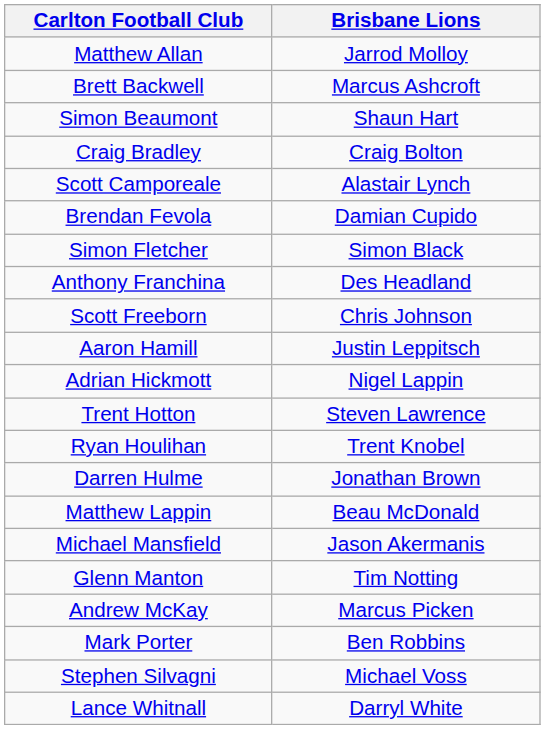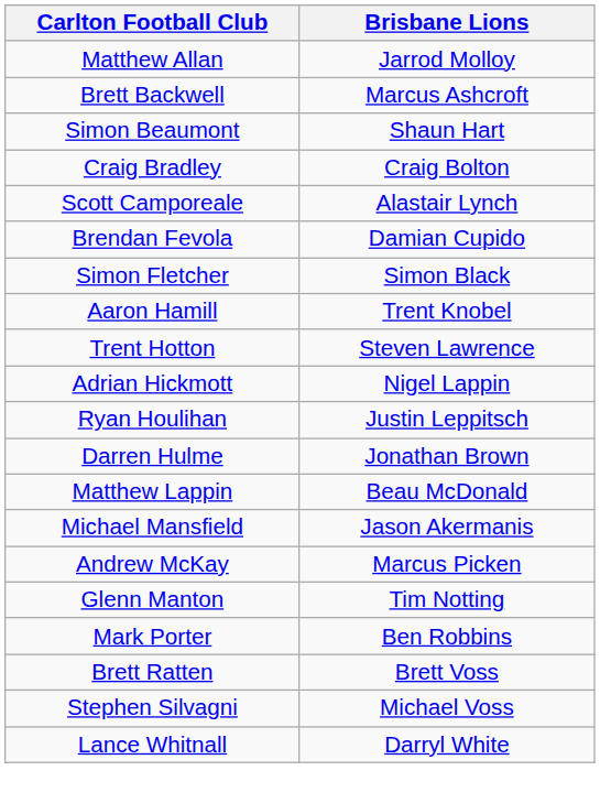- row: Anthony Franchina | Des Headland
- row: Scott Freeborn | Chris Johnson
Aaron Hamill | Brisbane Lions: Justin Leppitsch -> Trent Knobel
rows swapped: Adrian Hickmott <-> Trent Hotton
Ryan Houlihan | Brisbane Lions: Trent Knobel -> Justin Leppitsch
rows swapped: Glenn Manton <-> Andrew McKay
+ row: Brett Ratten | Brett Voss
